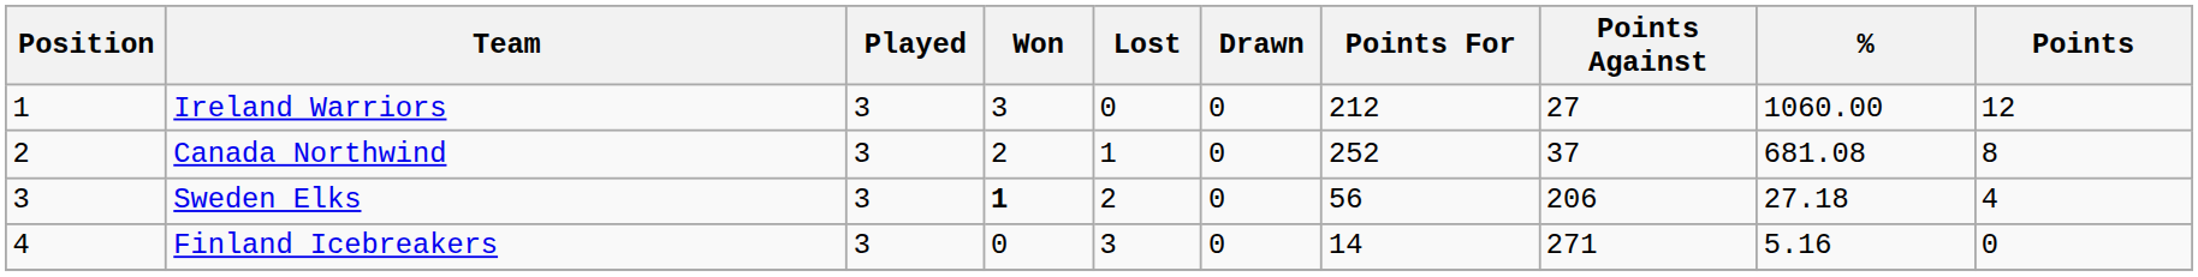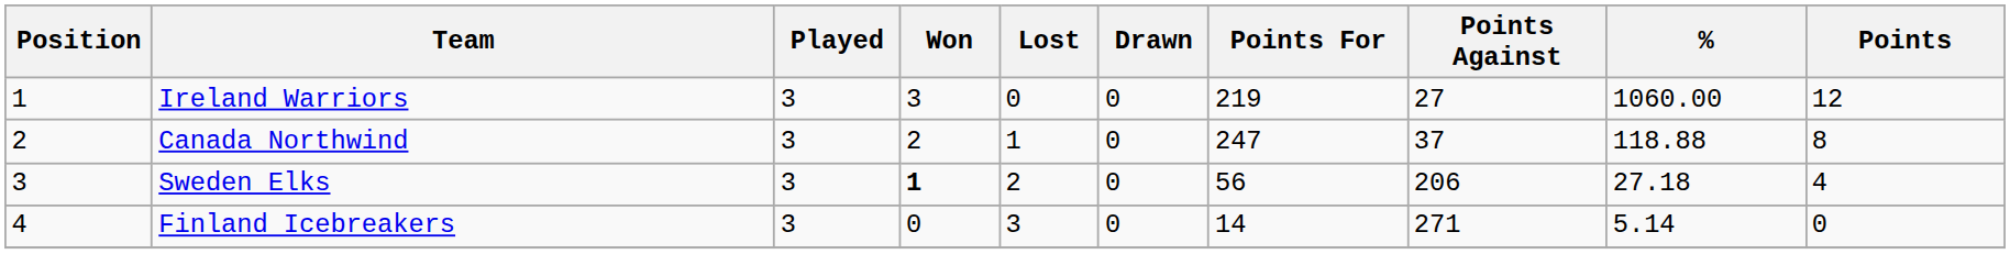Ireland Warriors | Points For: 212 -> 219
Canada Northwind | Points For: 252 -> 247
Canada Northwind | %: 681.08 -> 118.88
Finland Icebreakers | %: 5.16 -> 5.14
